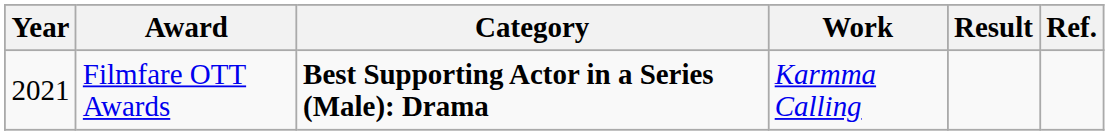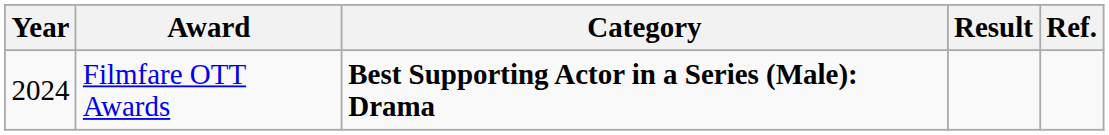- column: Work | Karmma Calling
Filmfare OTT Awards | Year: 2021 -> 2024
